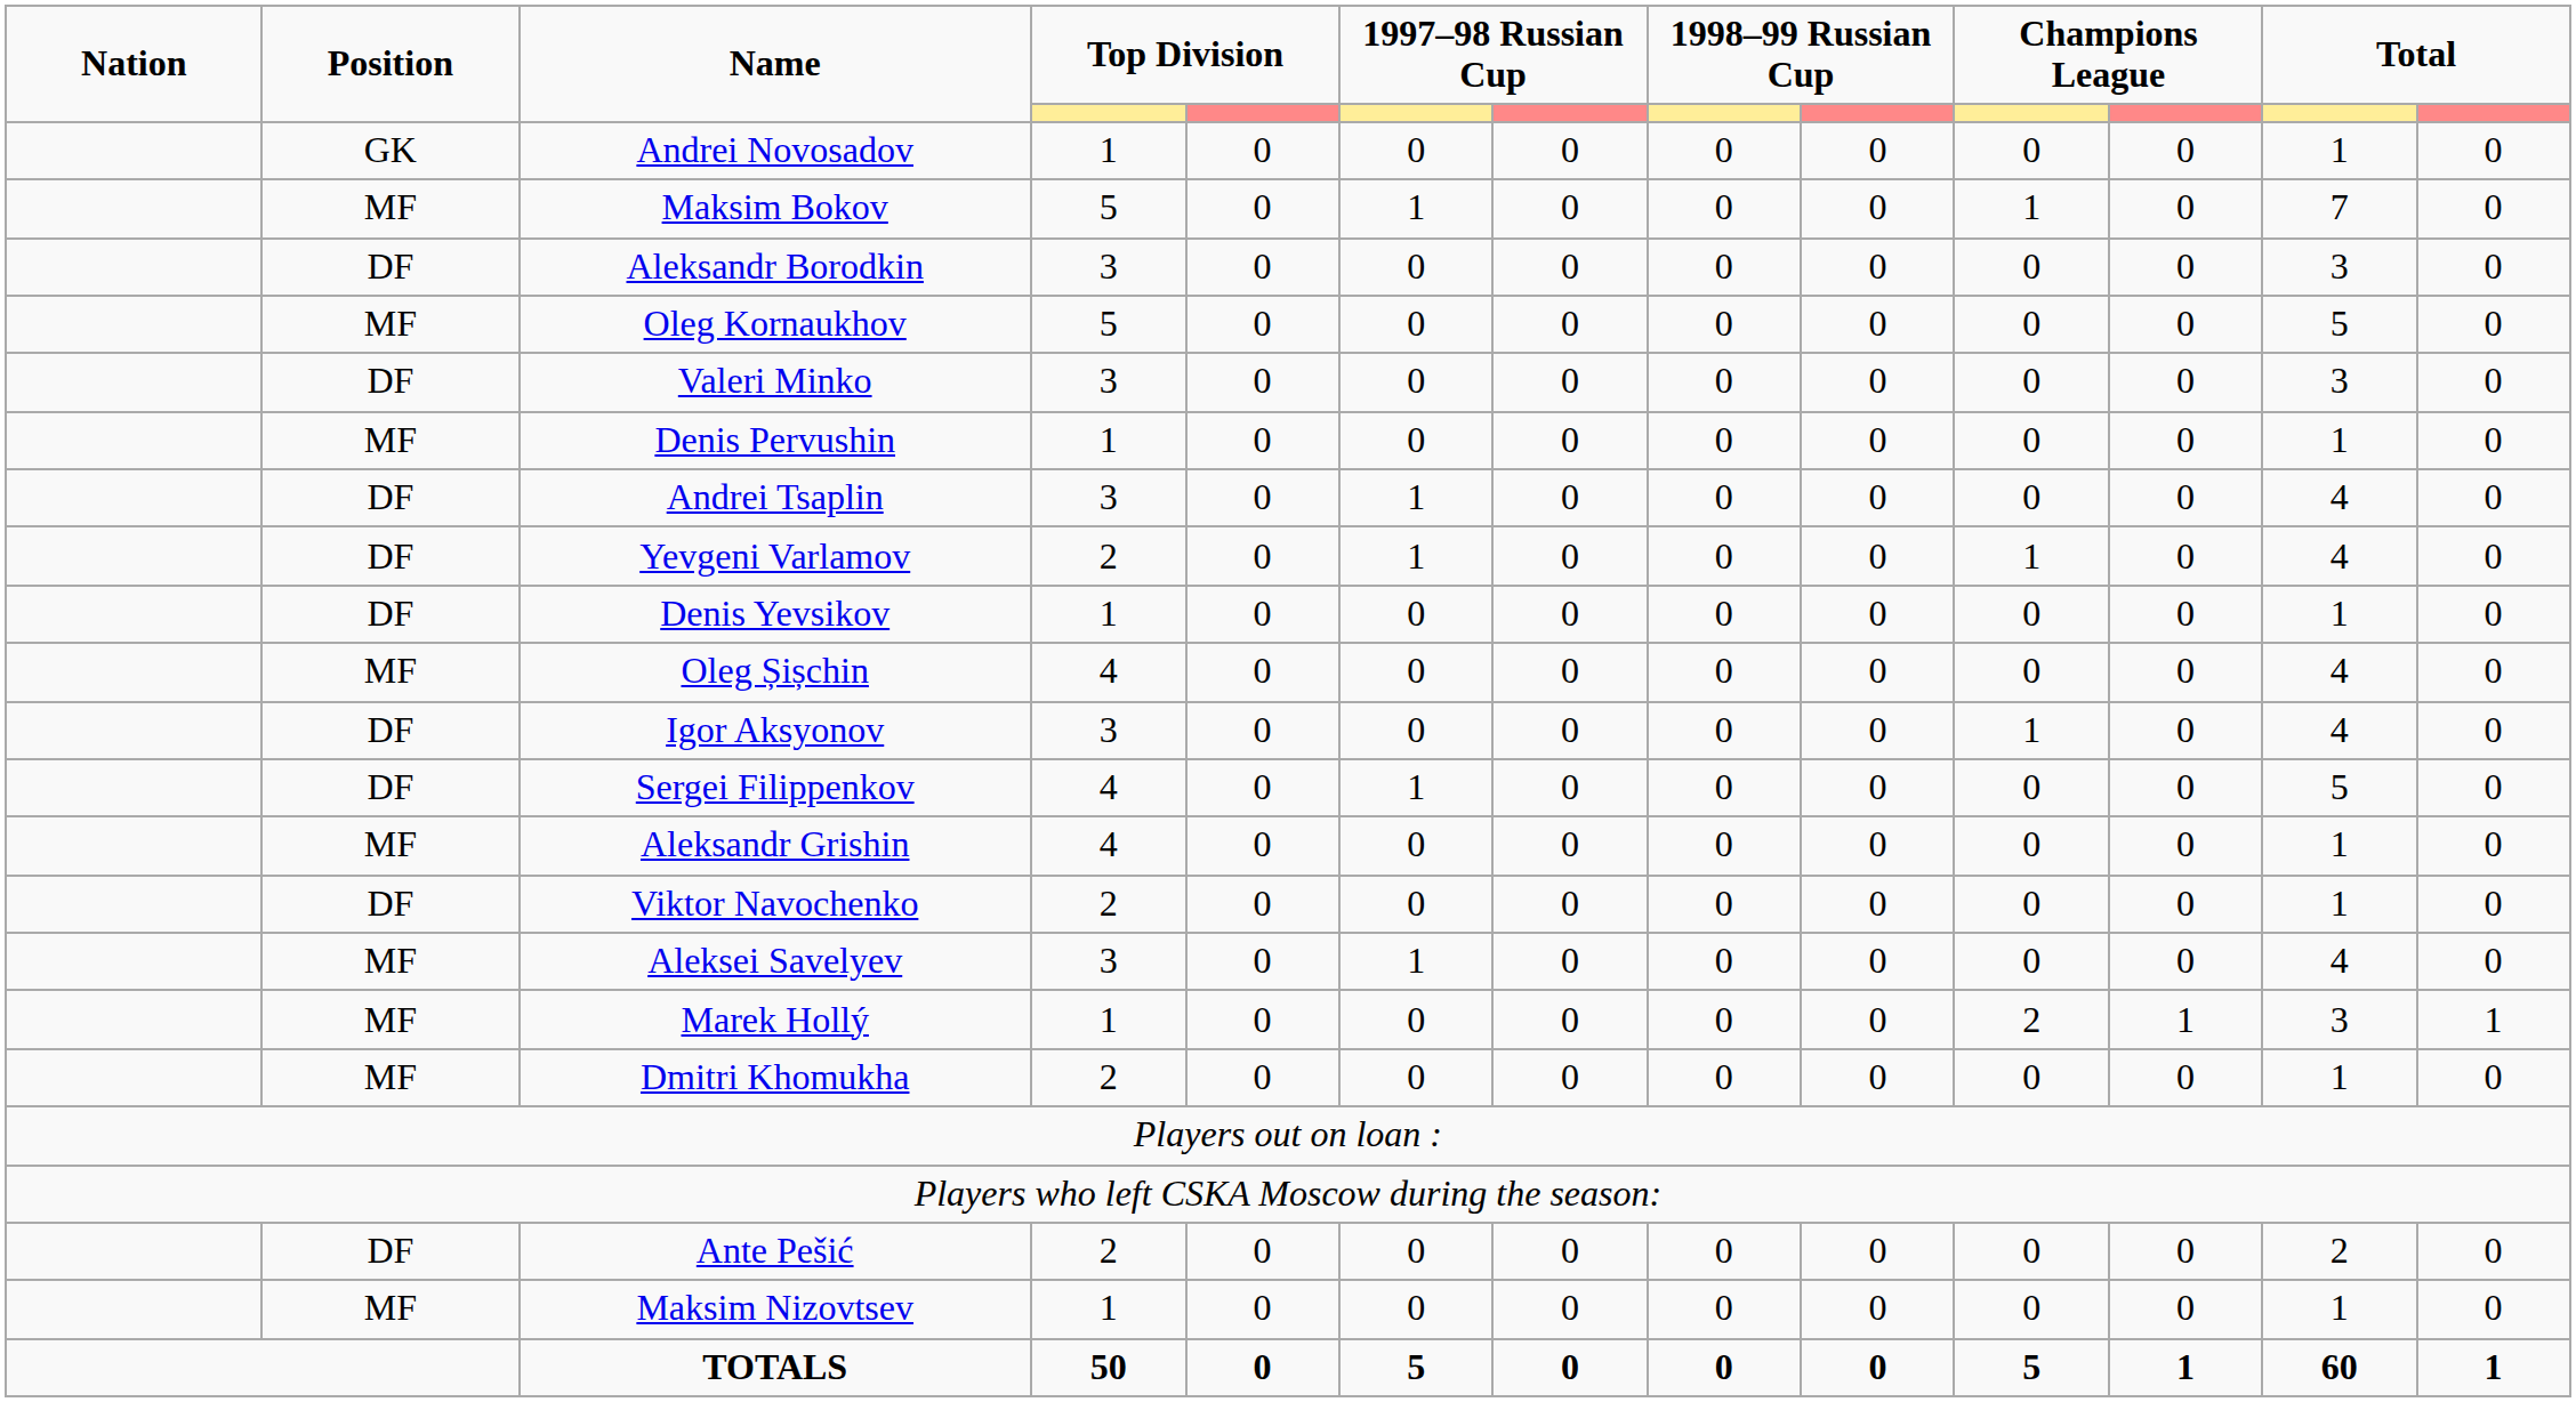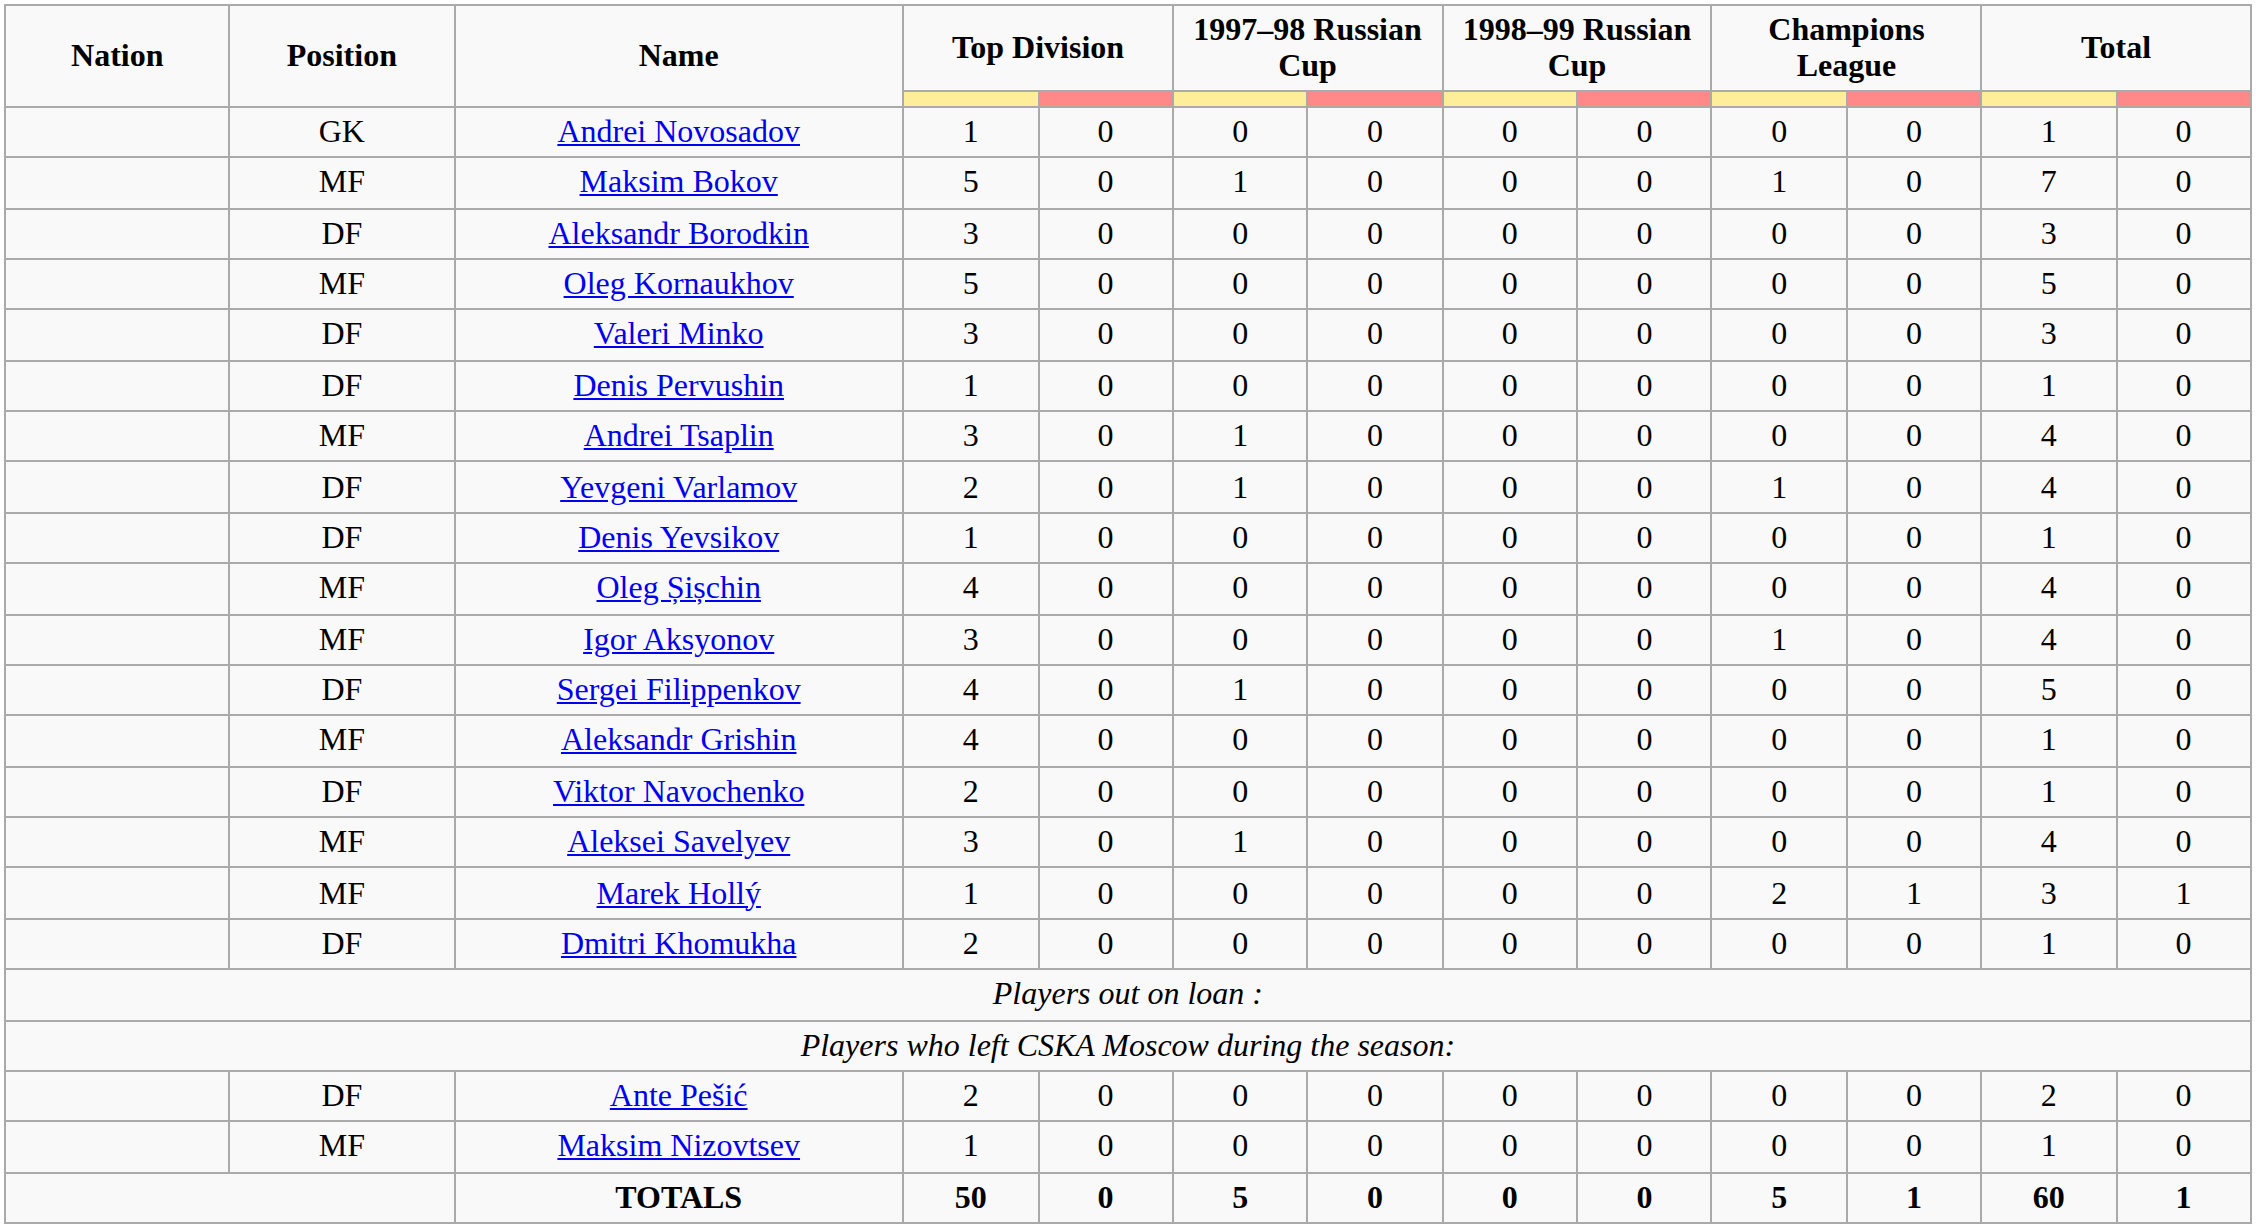Denis Pervushin | Position: MF -> DF
Andrei Tsaplin | Position: DF -> MF
Igor Aksyonov | Position: DF -> MF
Dmitri Khomukha | Position: MF -> DF
